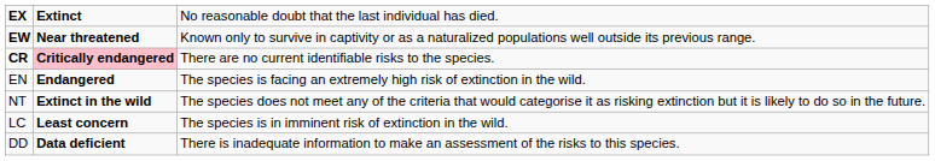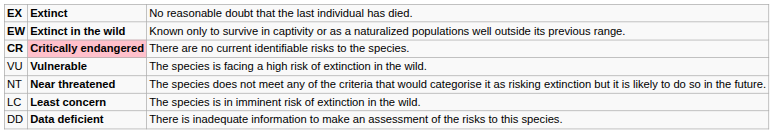EW | column 2: Near threatened -> Extinct in the wild
- row: EN | Endangered | The species is facing an extremely high risk of extinction in the wild.
+ row: VU | Vulnerable | The species is facing a high risk of extinction in the wild.
NT | column 2: Extinct in the wild -> Near threatened
